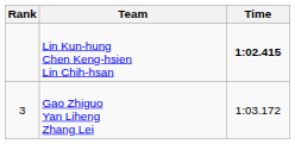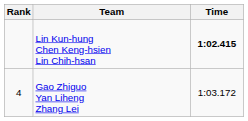Gao Zhiguo Yan Liheng Zhang Lei | Rank: 3 -> 4
